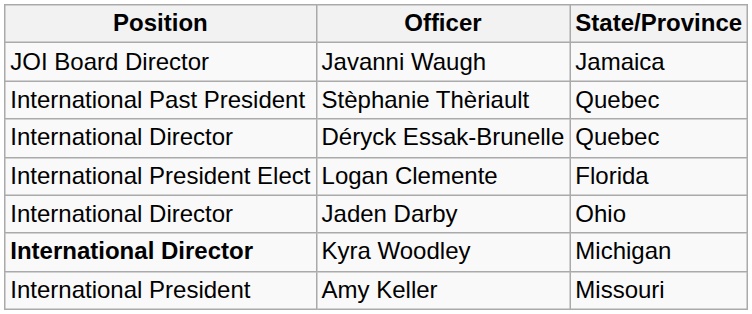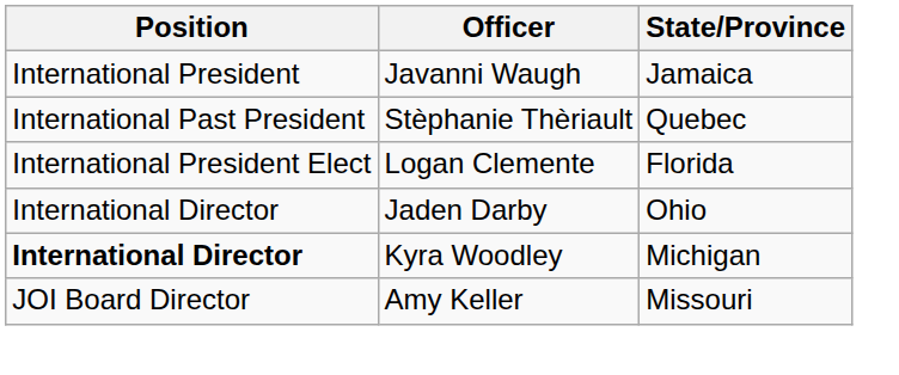Javanni Waugh | Position: JOI Board Director -> International President
- row: International Director | Déryck Essak-Brunelle | Quebec
Amy Keller | Position: International President -> JOI Board Director
